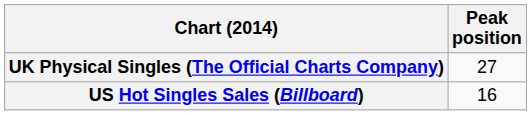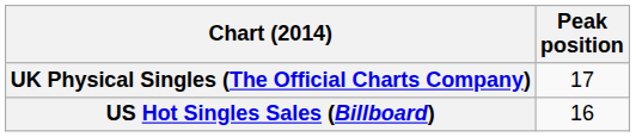UK Physical Singles (The Official Charts Company) | Peak position: 27 -> 17
